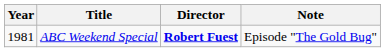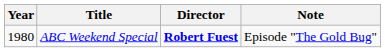ABC Weekend Special | Year: 1981 -> 1980
